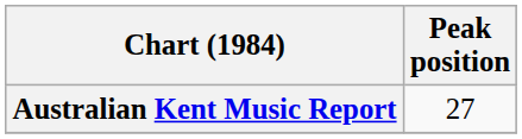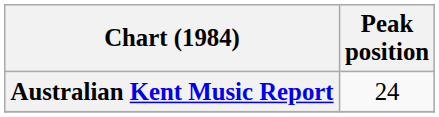Australian Kent Music Report | Peak position: 27 -> 24
